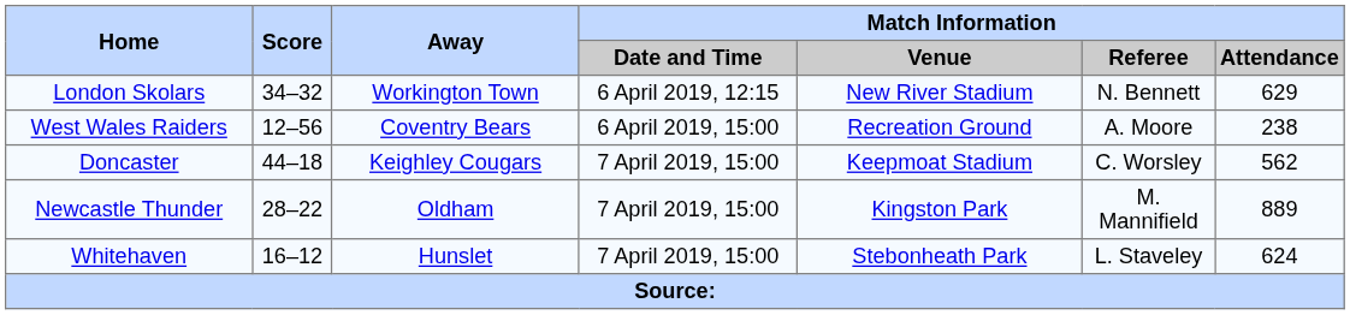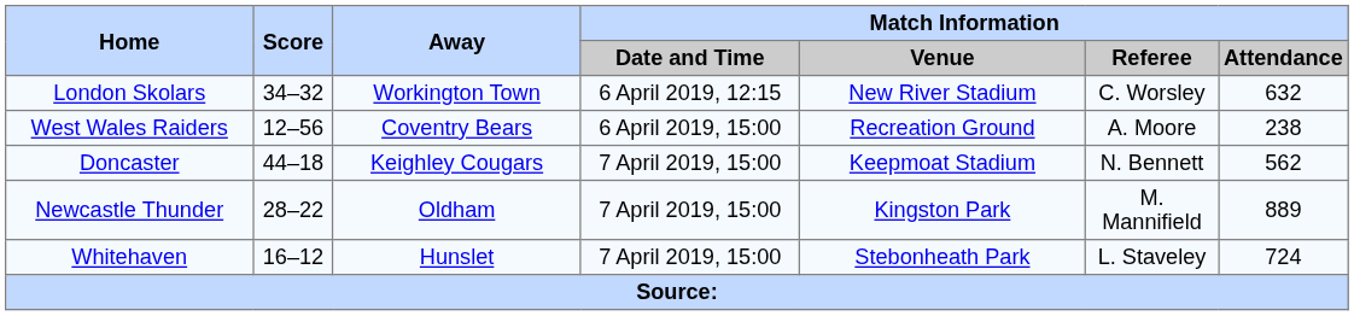London Skolars | Match Information / Referee: N. Bennett -> C. Worsley
London Skolars | Match Information / Attendance: 629 -> 632
Doncaster | Match Information / Referee: C. Worsley -> N. Bennett
Whitehaven | Match Information / Attendance: 624 -> 724
